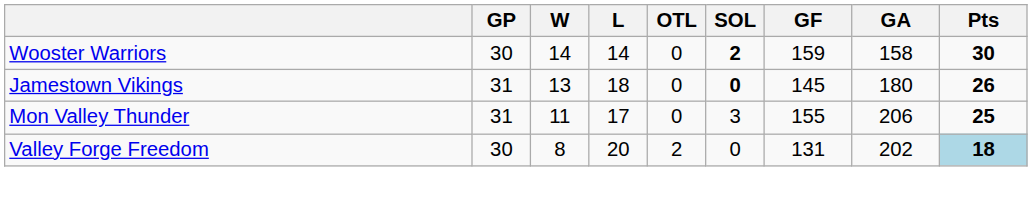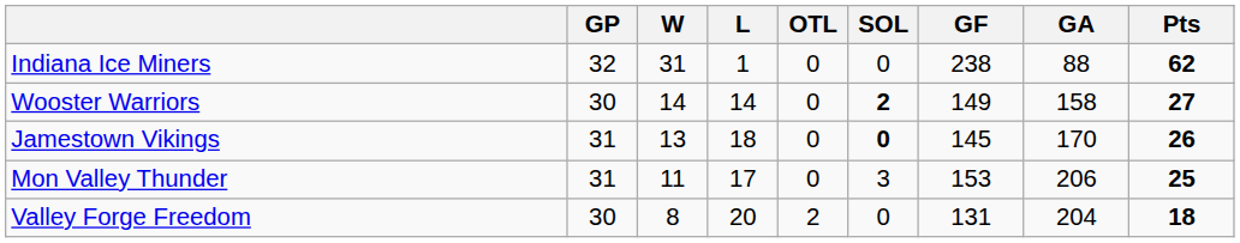+ row: Indiana Ice Miners | 32 | 31 | 1 | 0 | 0 | 238 | 88 | 62
Wooster Warriors | GF: 159 -> 149
Wooster Warriors | Pts: 30 -> 27
Jamestown Vikings | GA: 180 -> 170
Mon Valley Thunder | GF: 155 -> 153
Valley Forge Freedom | GA: 202 -> 204
Valley Forge Freedom | Pts: lightblue background -> no background
